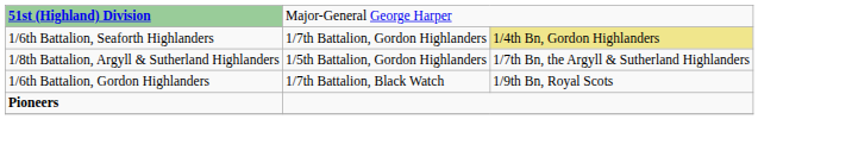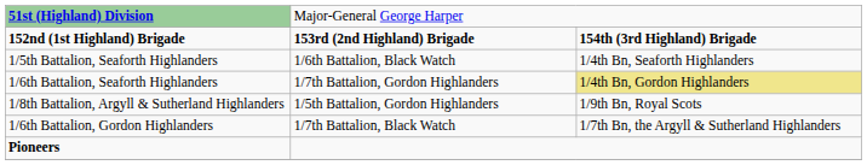+ row: 152nd (1st Highland) Brigade | 153rd (2nd Highland) Brigade | 154th (3rd Highland) Brigade
+ row: 1/5th Battalion, Seaforth Highlanders | 1/6th Battalion, Black Watch | 1/4th Bn, Seaforth Highlanders
1/8th Battalion, Argyll & Sutherland Highlanders | column 3: 1/7th Bn, the Argyll & Sutherland Highlanders -> 1/9th Bn, Royal Scots
1/6th Battalion, Gordon Highlanders | column 3: 1/9th Bn, Royal Scots -> 1/7th Bn, the Argyll & Sutherland Highlanders
